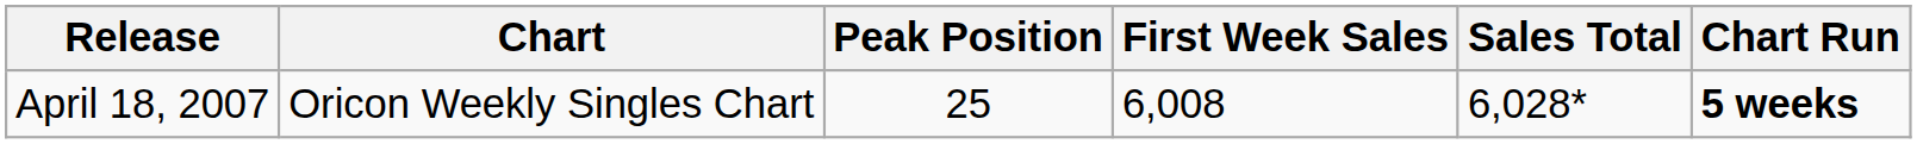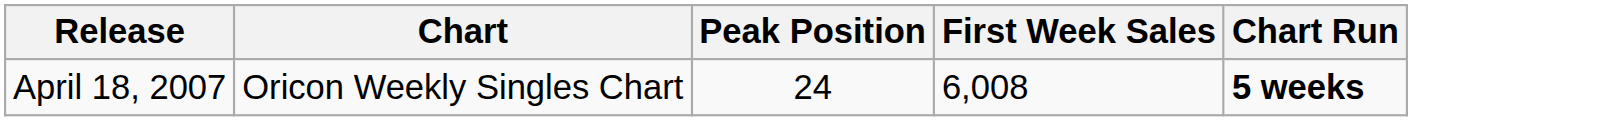- column: Sales Total | 6,028*
April 18, 2007 | Peak Position: 25 -> 24
